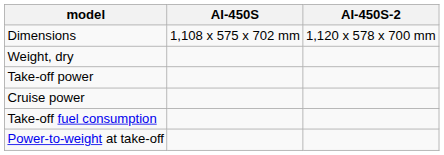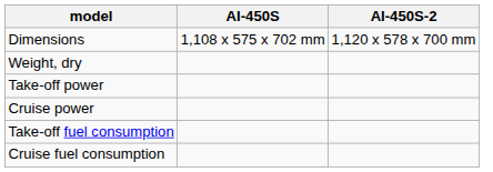+ row: Cruise fuel consumption
- row: Power-to-weight at take-off
